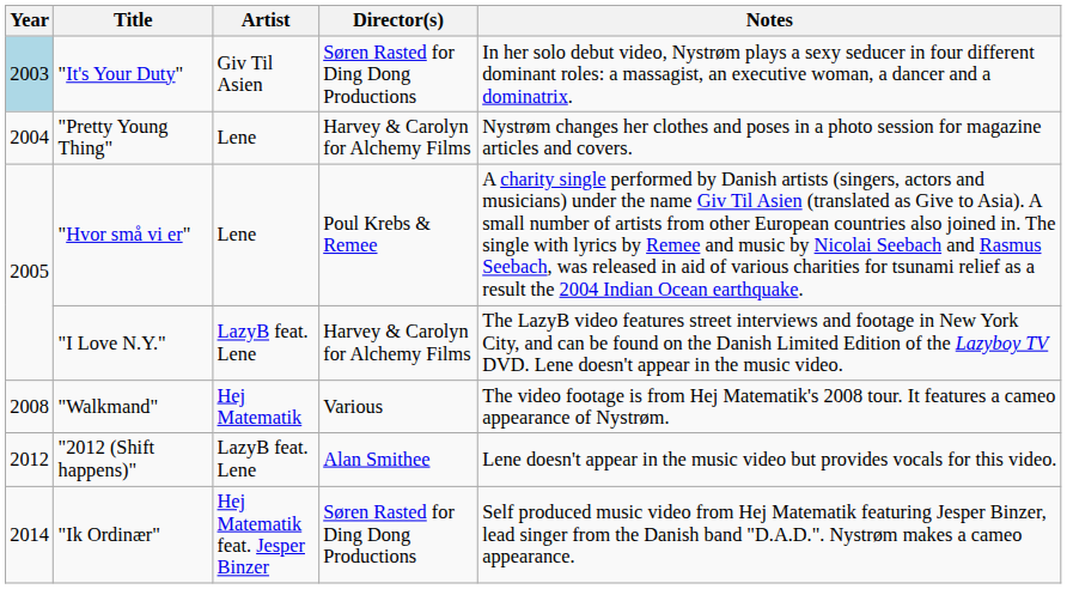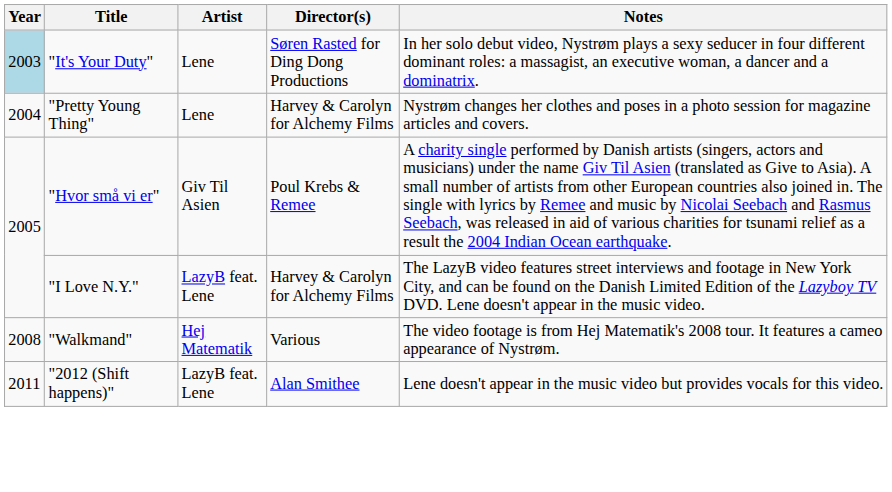"It's Your Duty" | Artist: Giv Til Asien -> Lene
"Hvor små vi er" | Artist: Lene -> Giv Til Asien
"2012 (Shift happens)" | Year: 2012 -> 2011
- row: 2014 | "Ik Ordinær" | Hej Matematik feat. Jesper Binzer | Søren Rasted for Ding Dong Productions | Self produced music video from Hej Matematik featuring Jesper Binzer, lead singer from the Danish band "D.A.D.". Nystrøm makes a cameo appearance.
